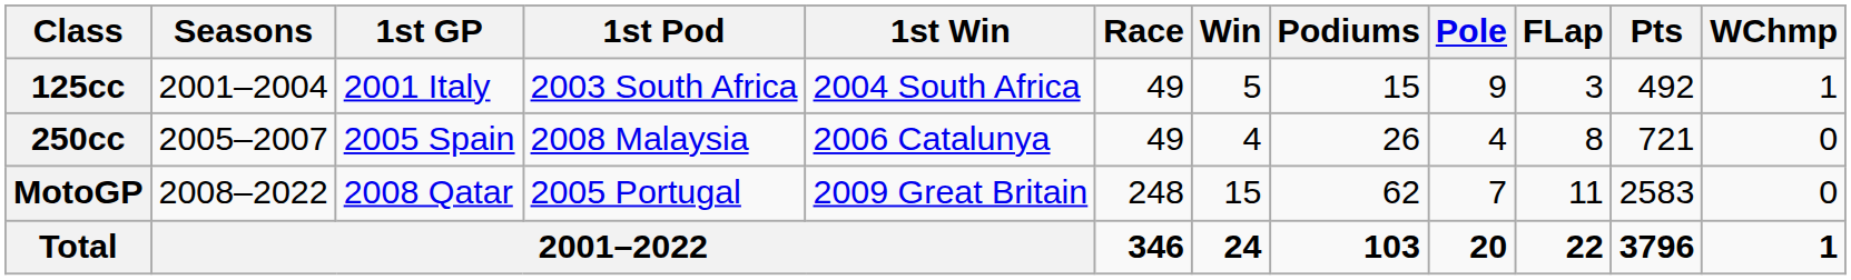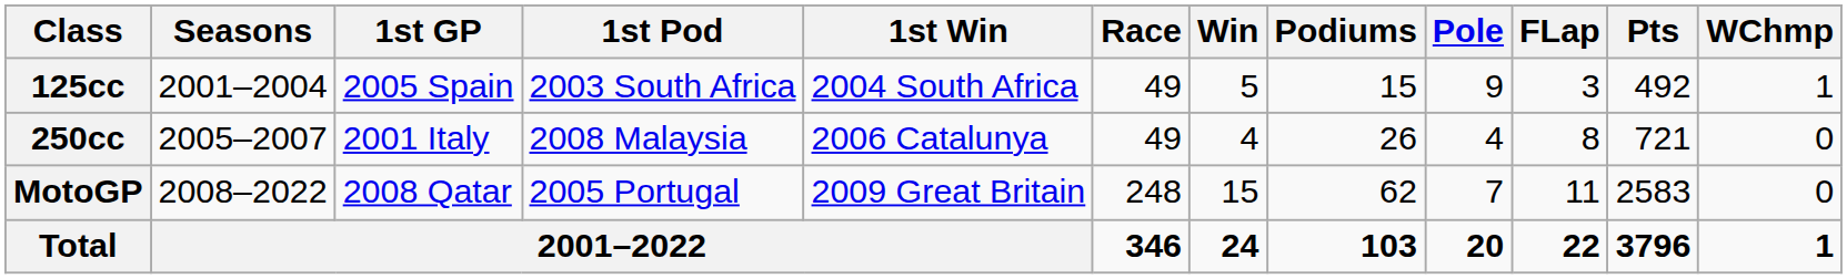125cc | 1st GP: 2001 Italy -> 2005 Spain
250cc | 1st GP: 2005 Spain -> 2001 Italy
